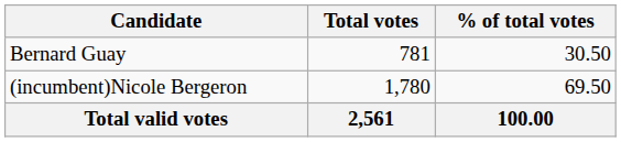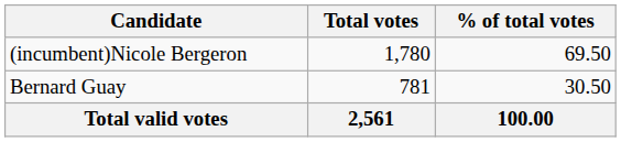rows swapped: (incumbent)Nicole Bergeron <-> Bernard Guay
